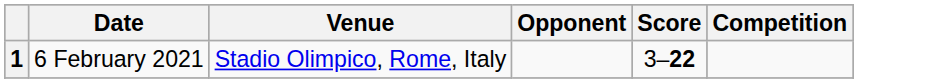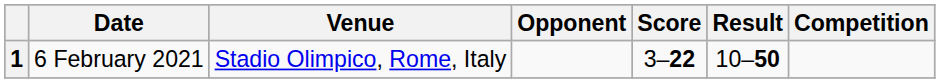+ column: Result | 10–50
